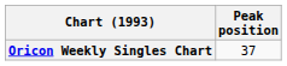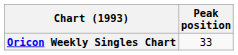Oricon Weekly Singles Chart | Peak position: 37 -> 33
